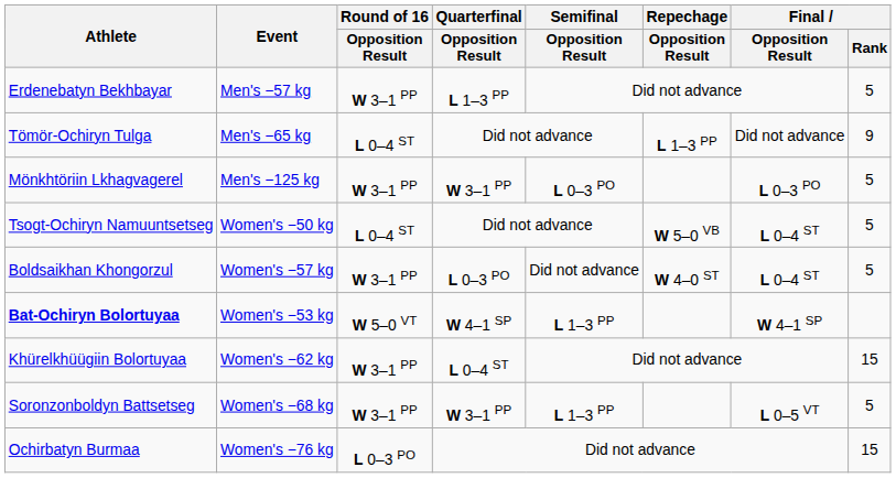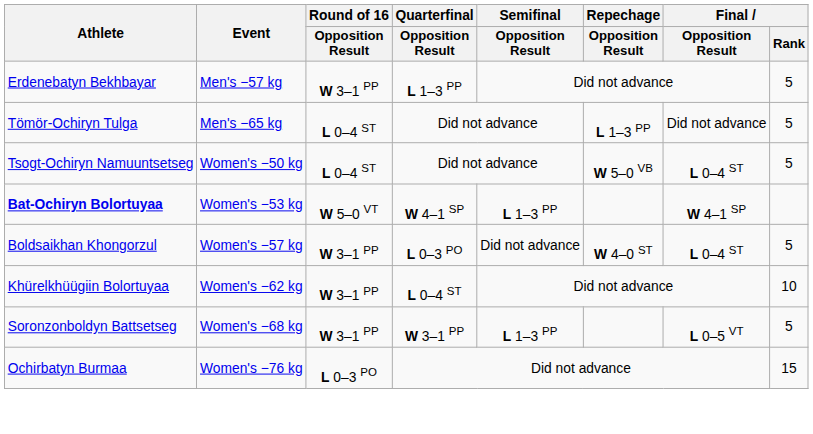Tömör-Ochiryn Tulga | Final / Rank: 9 -> 5
- row: Mönkhtöriin Lkhagvagerel | Men's −125 kg | W 3–1 PP | W 3–1 PP | L 0–3 PO | L 0–3 PO | 5
rows swapped: Bat-Ochiryn Bolortuyaa <-> Boldsaikhan Khongorzul
Khürelkhüügiin Bolortuyaa | Final / Rank: 15 -> 10
